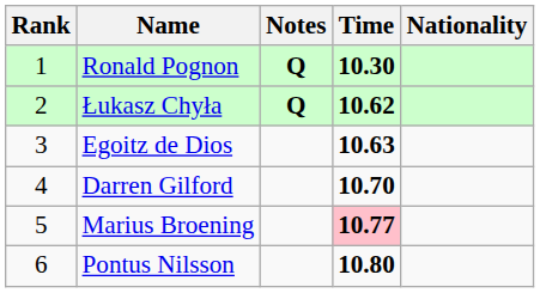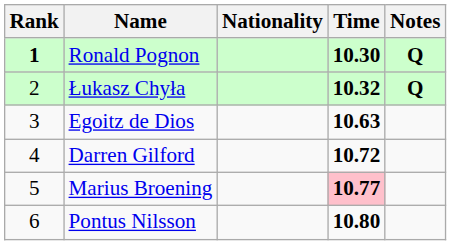columns swapped: Nationality <-> Notes
Ronald Pognon | Rank: normal -> bold
Łukasz Chyła | Time: 10.62 -> 10.32
Darren Gilford | Time: 10.70 -> 10.72
